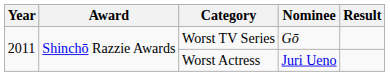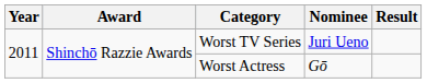Worst TV Series | Nominee: Gō -> Juri Ueno
Worst Actress | Nominee: Juri Ueno -> Gō
